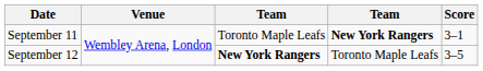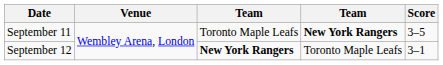September 11 | Score: 3–1 -> 3–5
September 12 | Score: 3–5 -> 3–1
